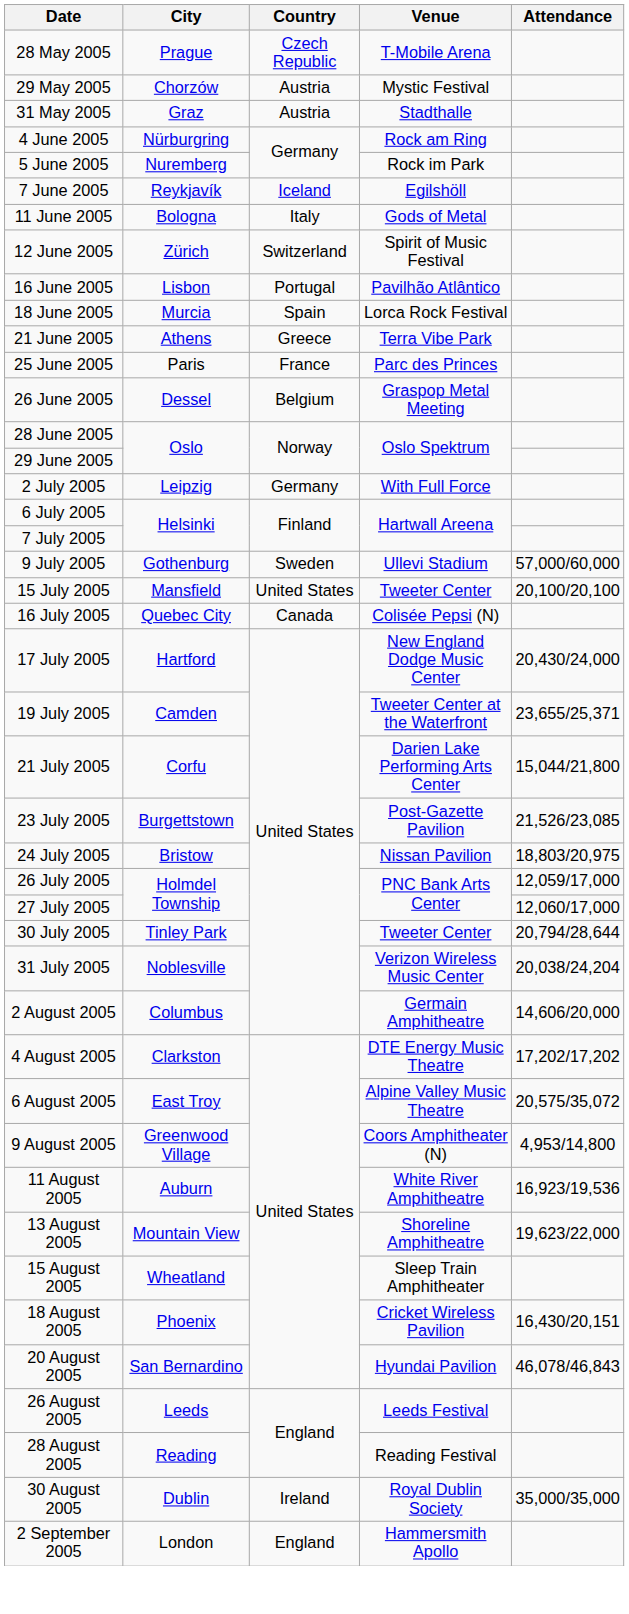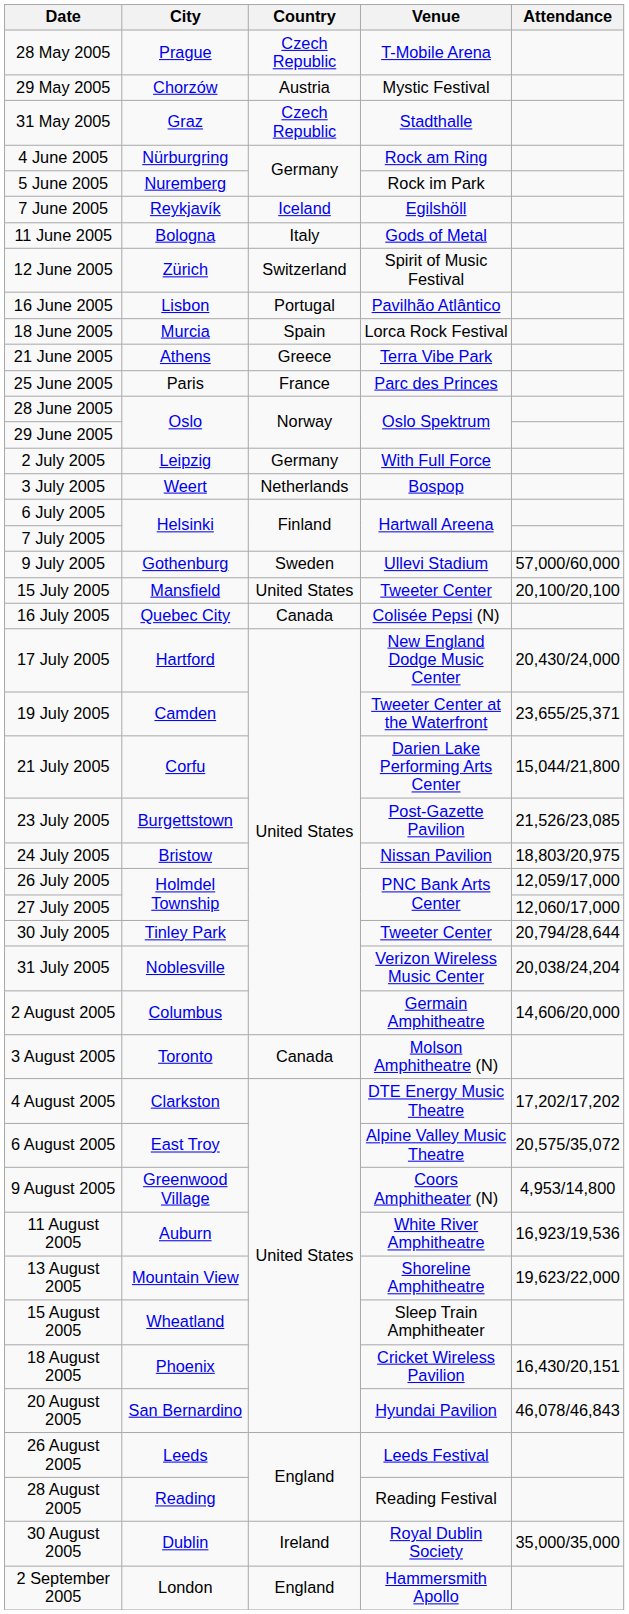31 May 2005 | Country: Austria -> Czech Republic
- row: 26 June 2005 | Dessel | Belgium | Graspop Metal Meeting
+ row: 3 July 2005 | Weert | Netherlands | Bospop
+ row: 3 August 2005 | Toronto | Canada | Molson Amphitheatre (N)
